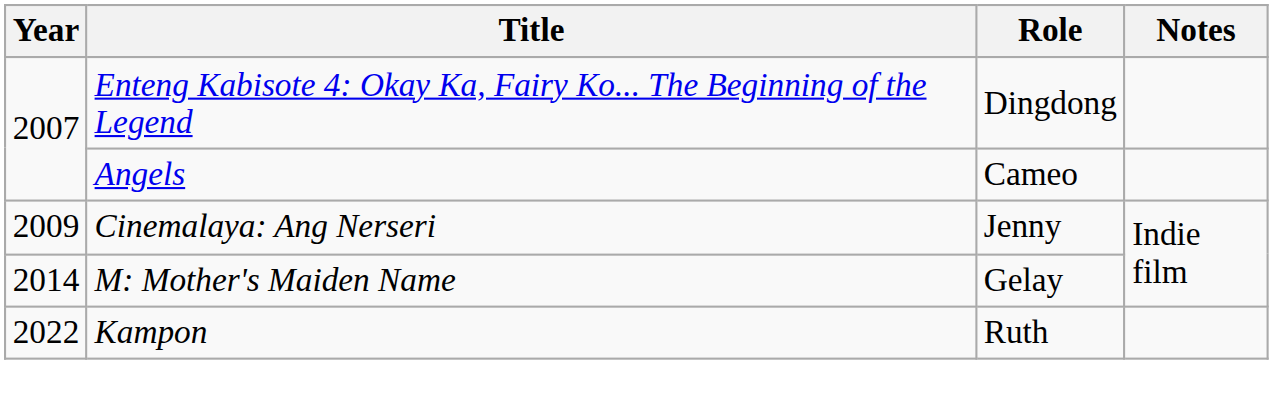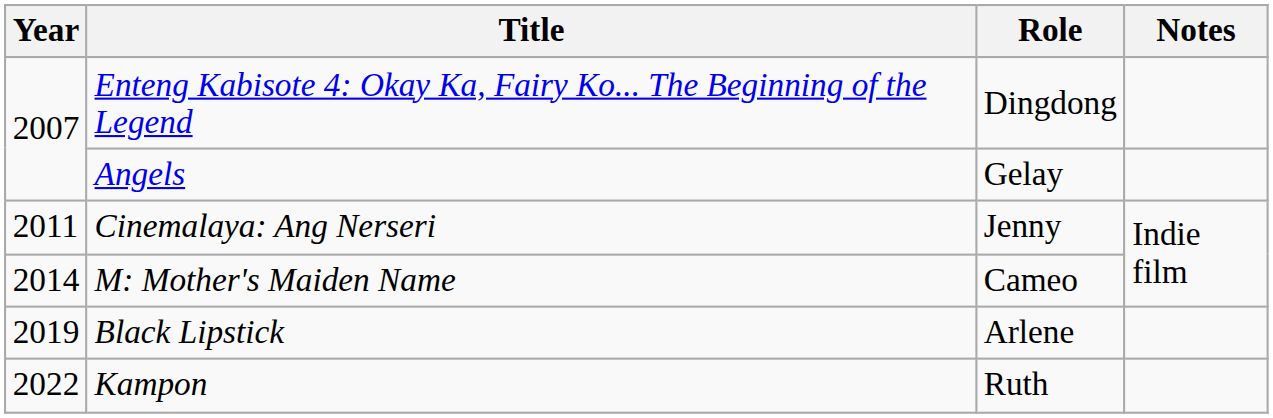Angels | Role: Cameo -> Gelay
Cinemalaya: Ang Nerseri | Year: 2009 -> 2011
M: Mother's Maiden Name | Role: Gelay -> Cameo
+ row: 2019 | Black Lipstick | Arlene
